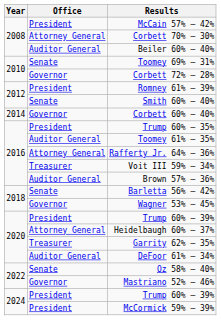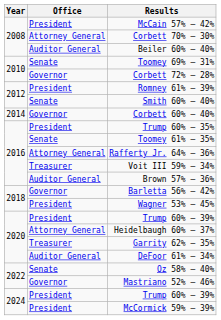Toomey 61% – 35% | Office: Auditor General -> Senate
Barletta 56% – 42% | Office: Senate -> Governor
Wagner 53% – 45% | Office: Governor -> President
